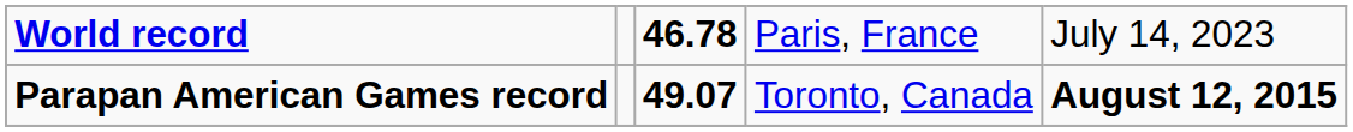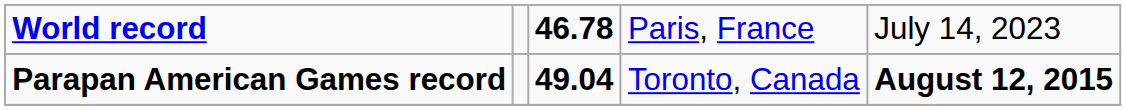Parapan American Games record | column 3: 49.07 -> 49.04
